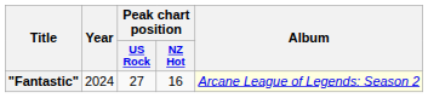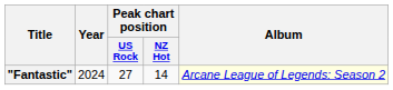"Fantastic" | Peak chart position / NZ Hot: 16 -> 14
